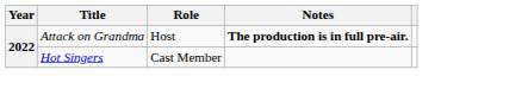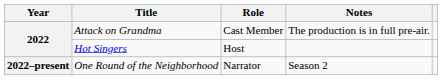Attack on Grandma | Role: Host -> Cast Member
Attack on Grandma | Notes: bold -> normal
Hot Singers | Role: Cast Member -> Host
+ row: 2022–present | One Round of the Neighborhood | Narrator | Season 2
